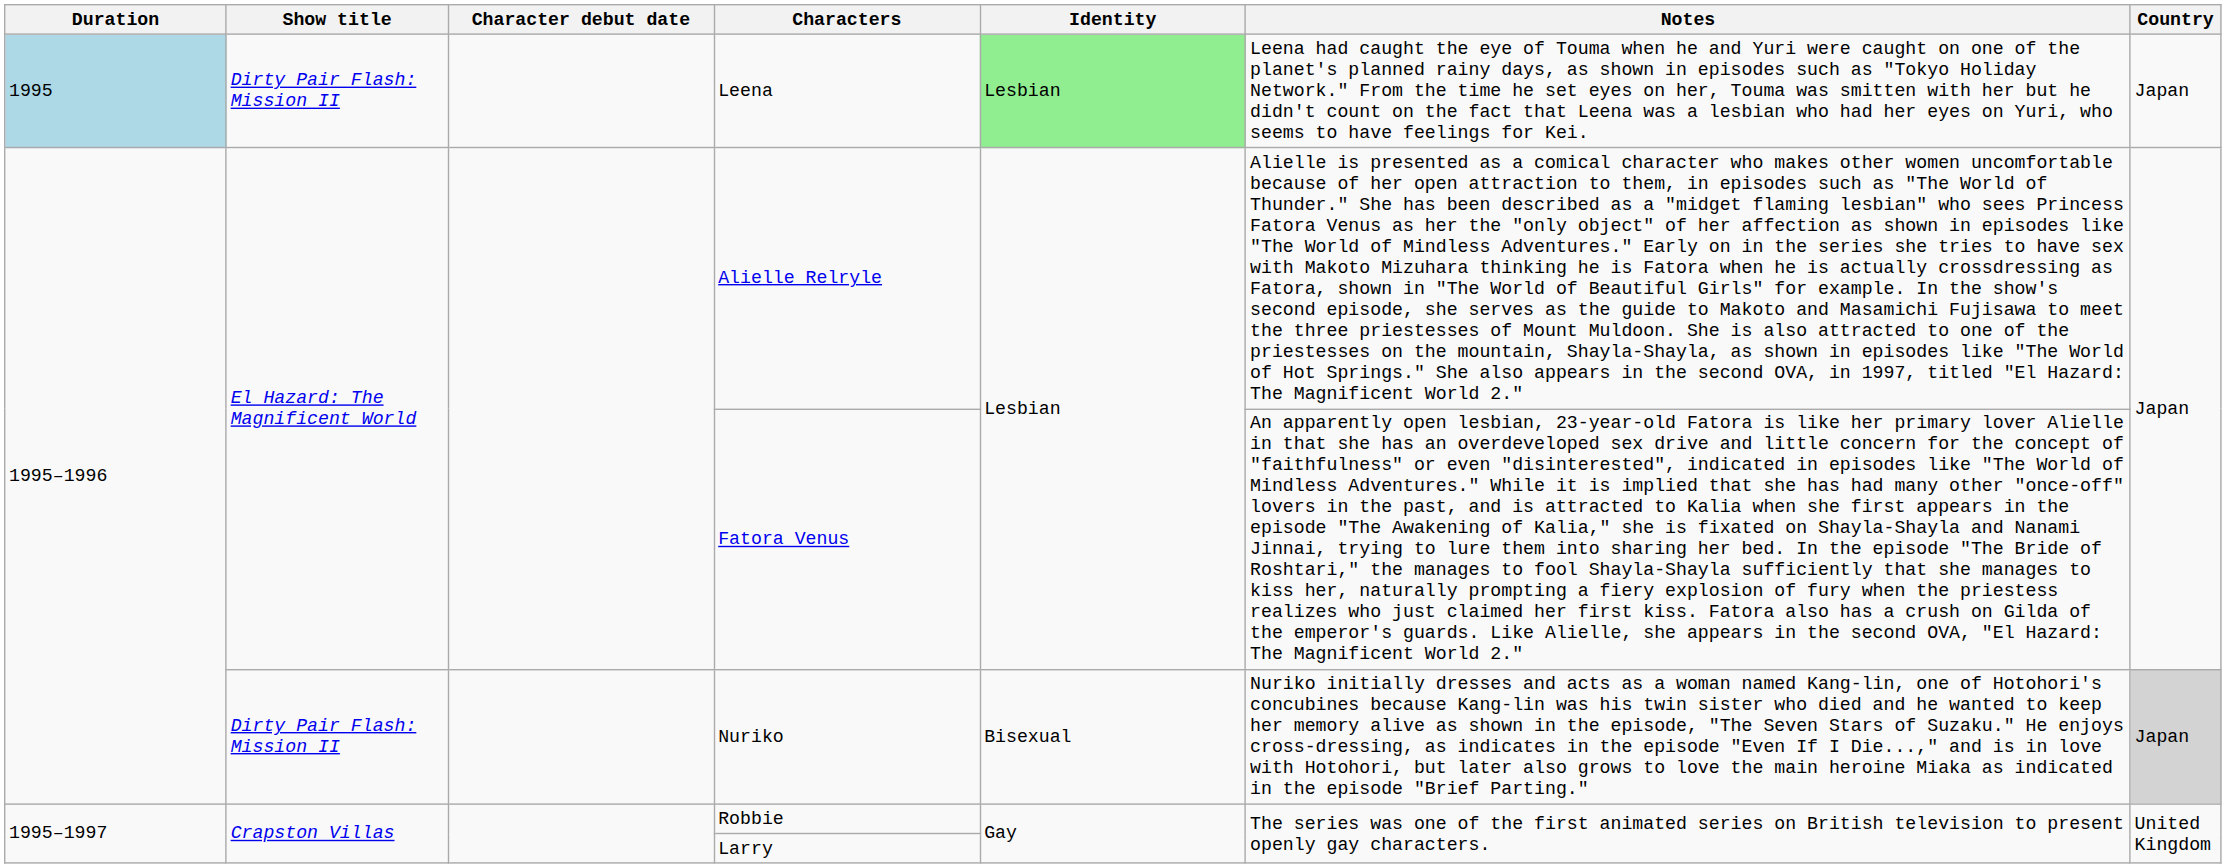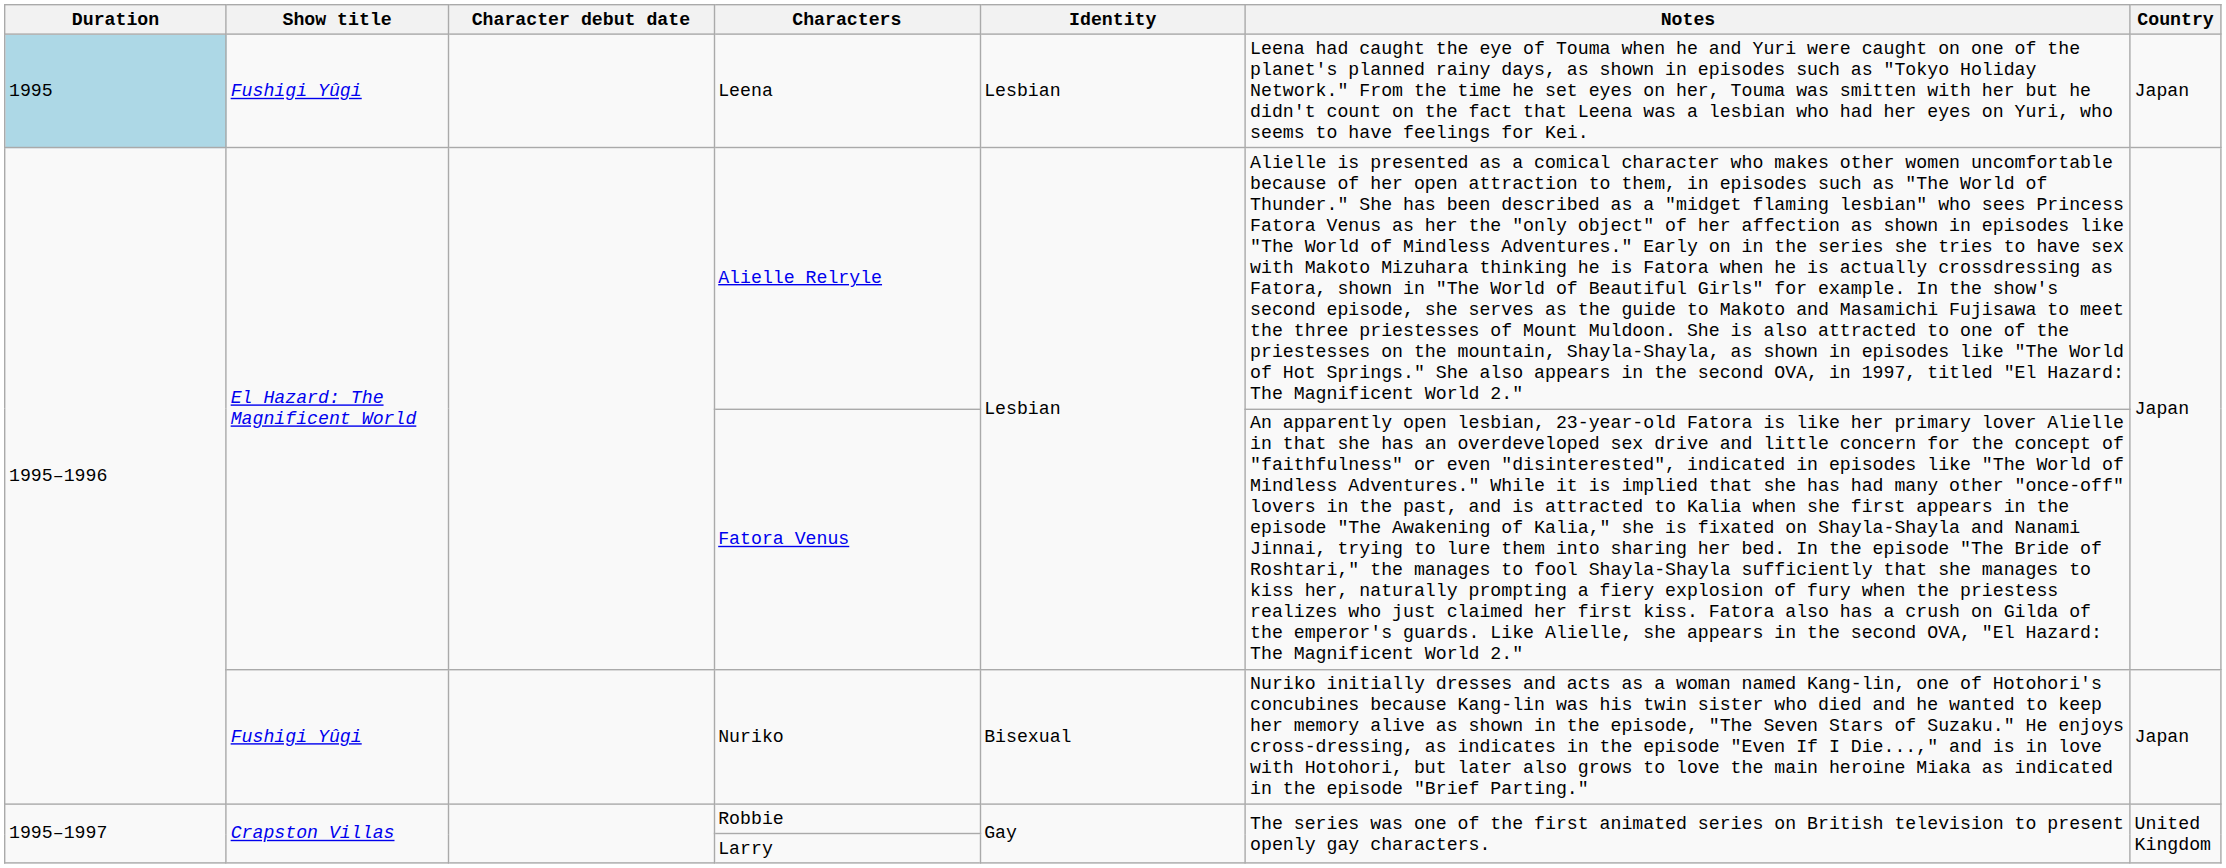Leena | Show title: Dirty Pair Flash: Mission II -> Fushigi Yûgi
Leena | Identity: lightgreen background -> no background
Nuriko | Show title: Dirty Pair Flash: Mission II -> Fushigi Yûgi
Nuriko | Country: lightgrey background -> no background
